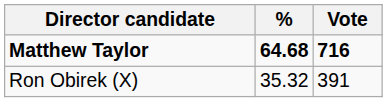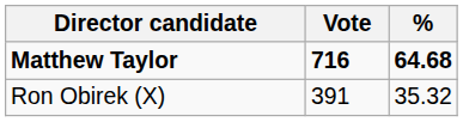columns swapped: Vote <-> %
